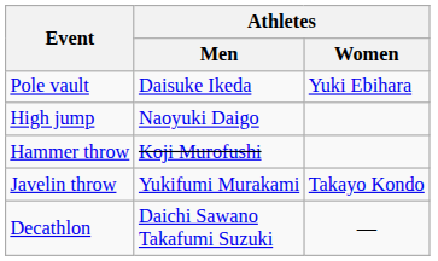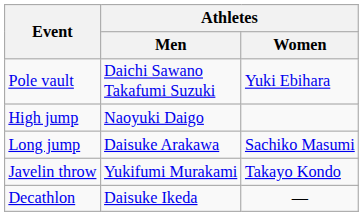Pole vault | Athletes / Men: Daisuke Ikeda -> Daichi Sawano Takafumi Suzuki
+ row: Long jump | Daisuke Arakawa | Sachiko Masumi
- row: Hammer throw | Koji Murofushi
Decathlon | Athletes / Men: Daichi Sawano Takafumi Suzuki -> Daisuke Ikeda
